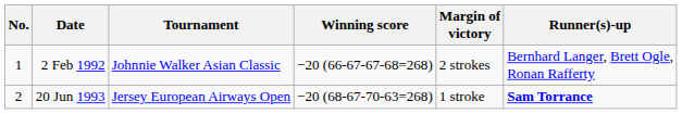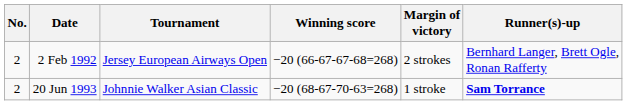2 Feb 1992 | No.: 1 -> 2
2 Feb 1992 | Tournament: Johnnie Walker Asian Classic -> Jersey European Airways Open
20 Jun 1993 | Tournament: Jersey European Airways Open -> Johnnie Walker Asian Classic
